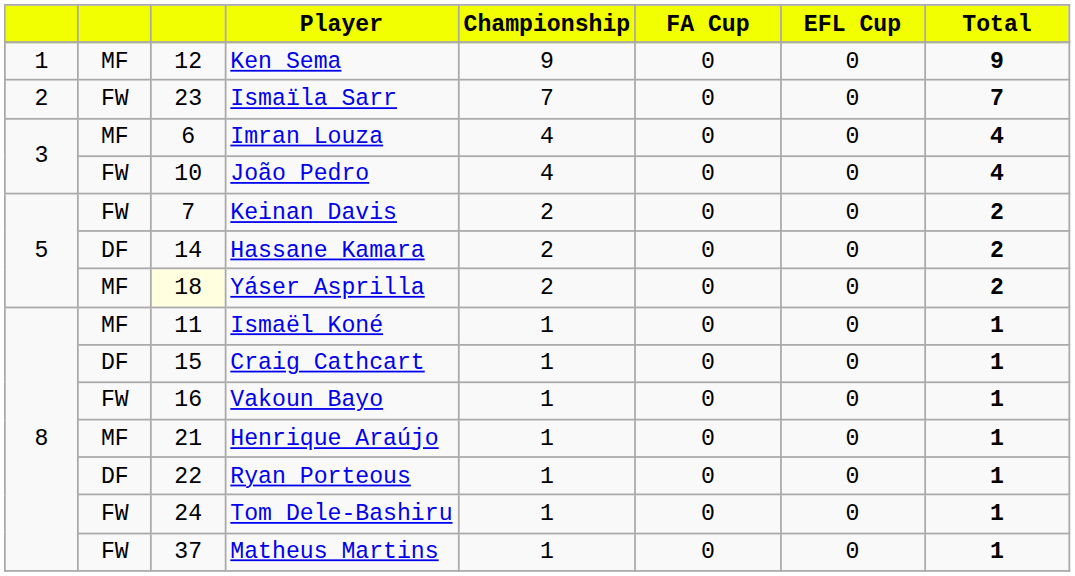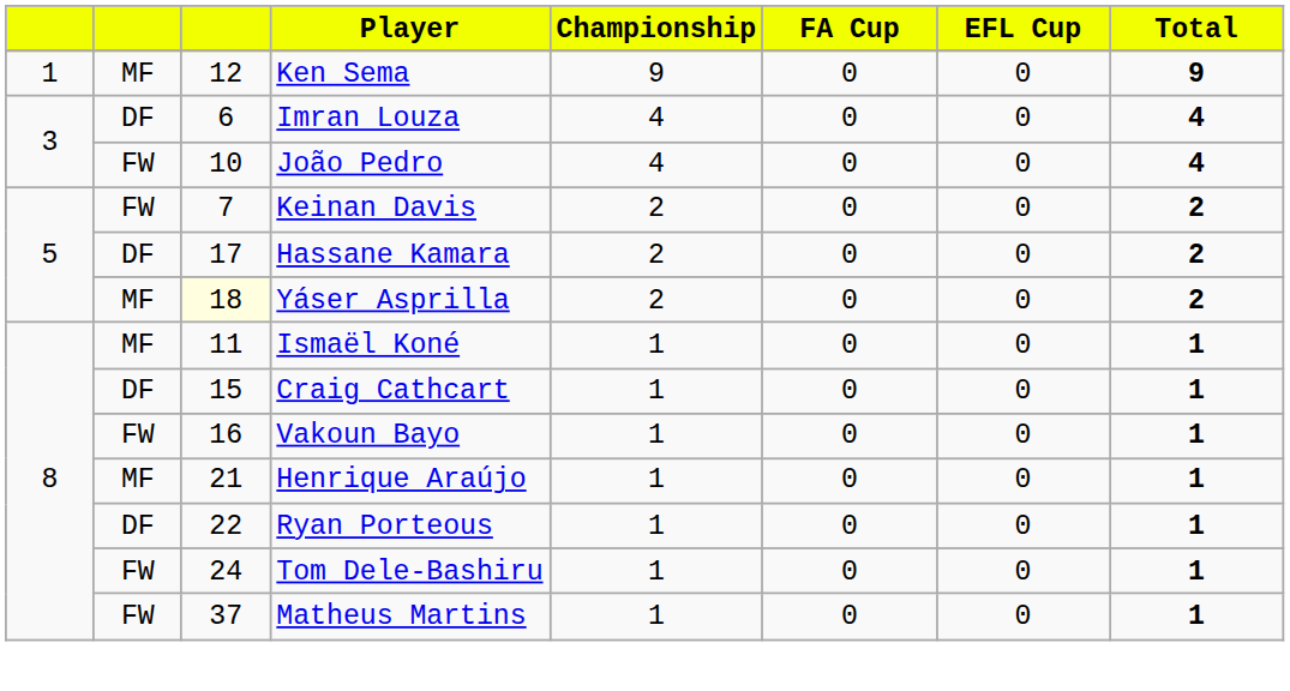- row: 2 | FW | 23 | Ismaïla Sarr | 7 | 0 | 0 | 7
Imran Louza | column 2: MF -> DF
Hassane Kamara | column 3: 14 -> 17
